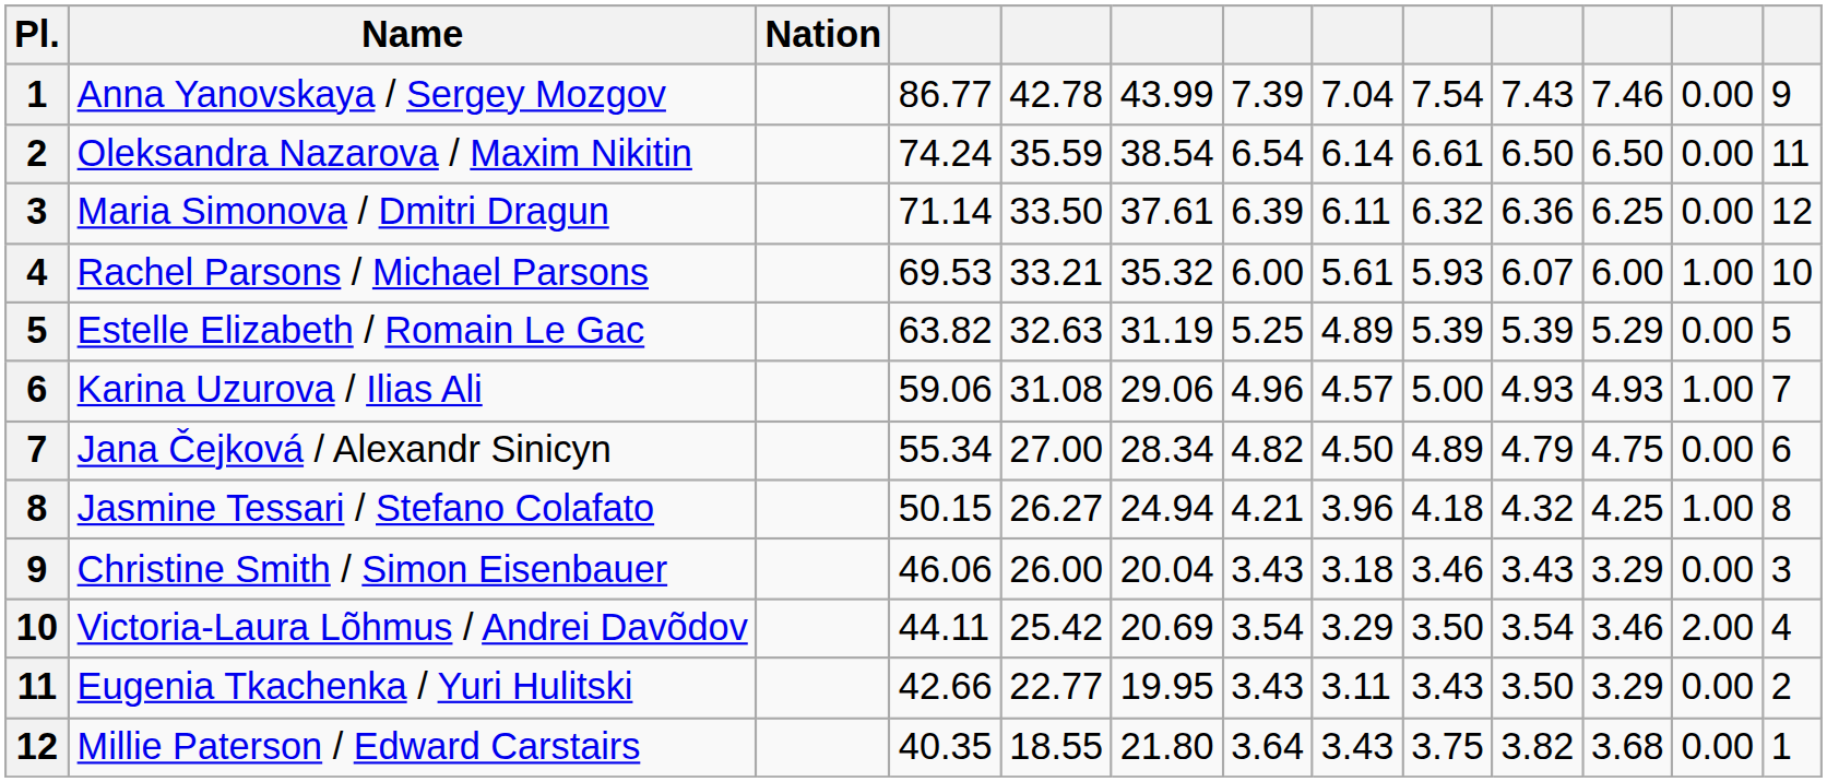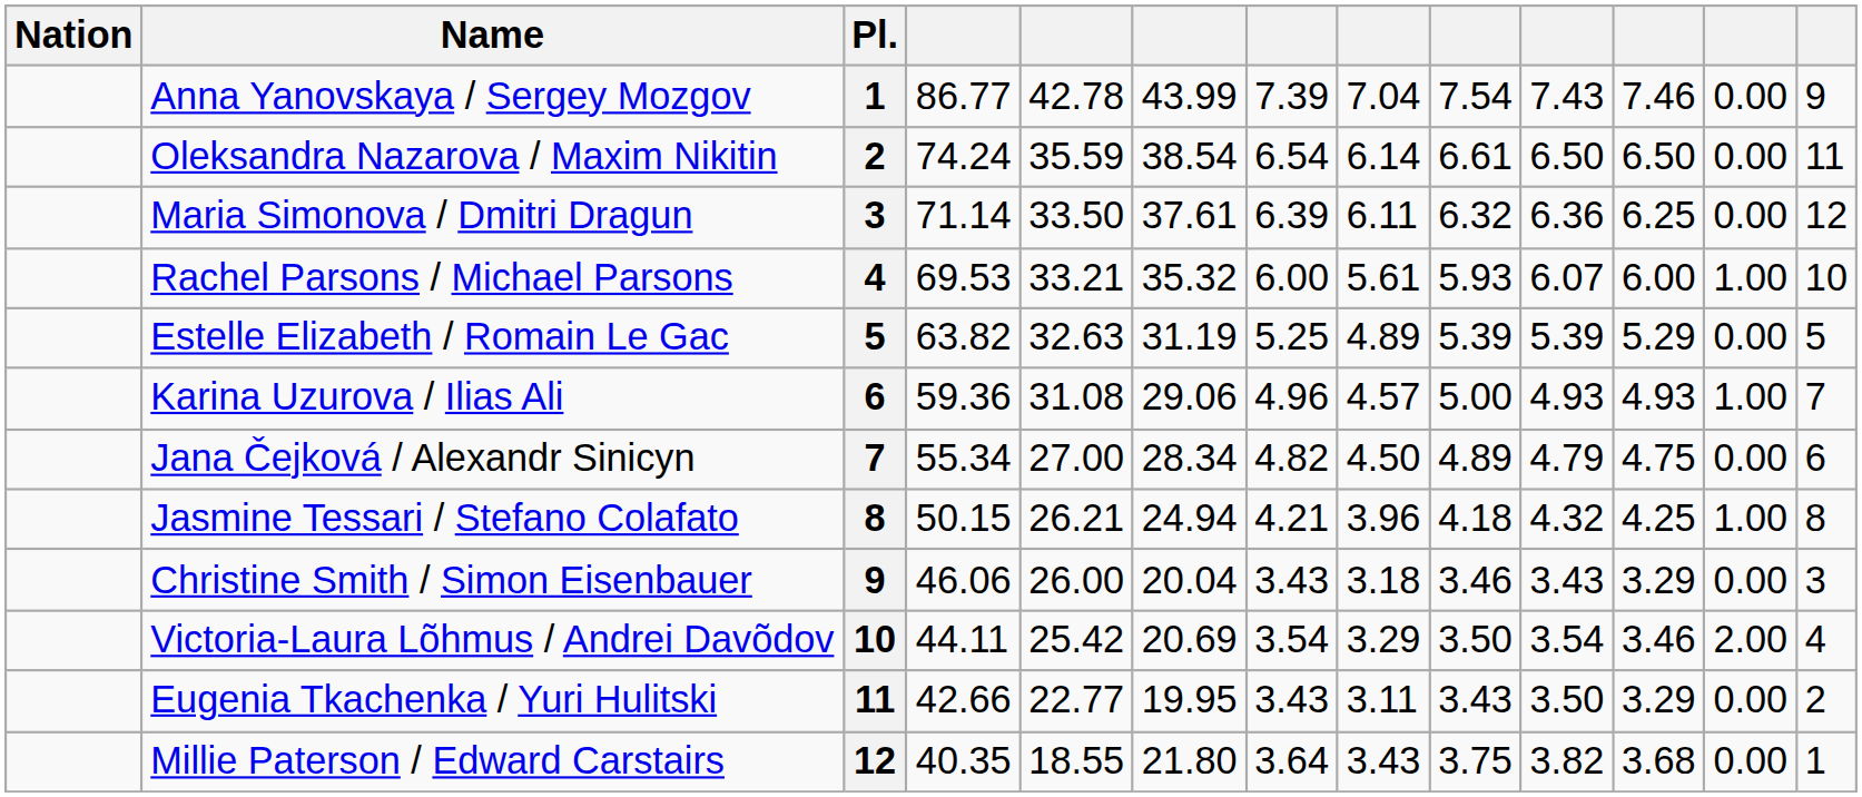columns swapped: Pl. <-> Nation
Karina Uzurova / Ilias Ali | column 4: 59.06 -> 59.36
Jasmine Tessari / Stefano Colafato | column 5: 26.27 -> 26.21
